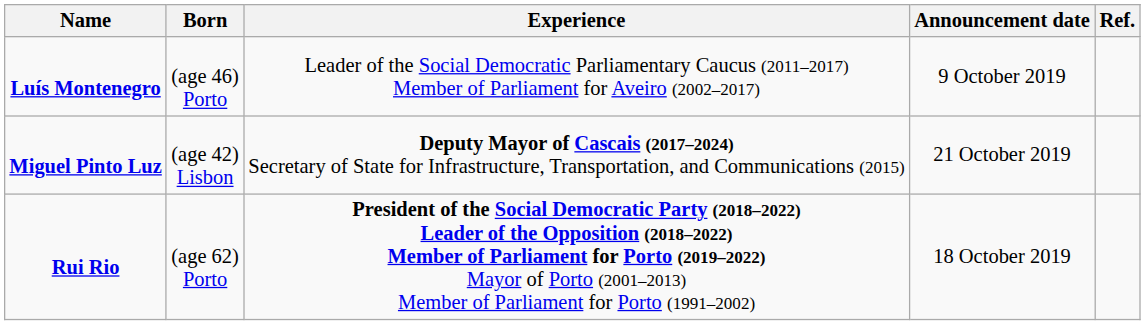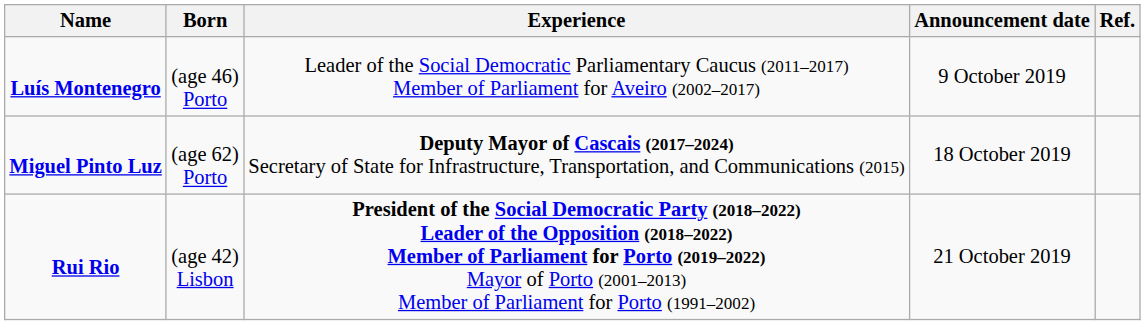Miguel Pinto Luz | Born: (age 42) Lisbon -> (age 62) Porto
Miguel Pinto Luz | Announcement date: 21 October 2019 -> 18 October 2019
Rui Rio | Born: (age 62) Porto -> (age 42) Lisbon
Rui Rio | Announcement date: 18 October 2019 -> 21 October 2019
